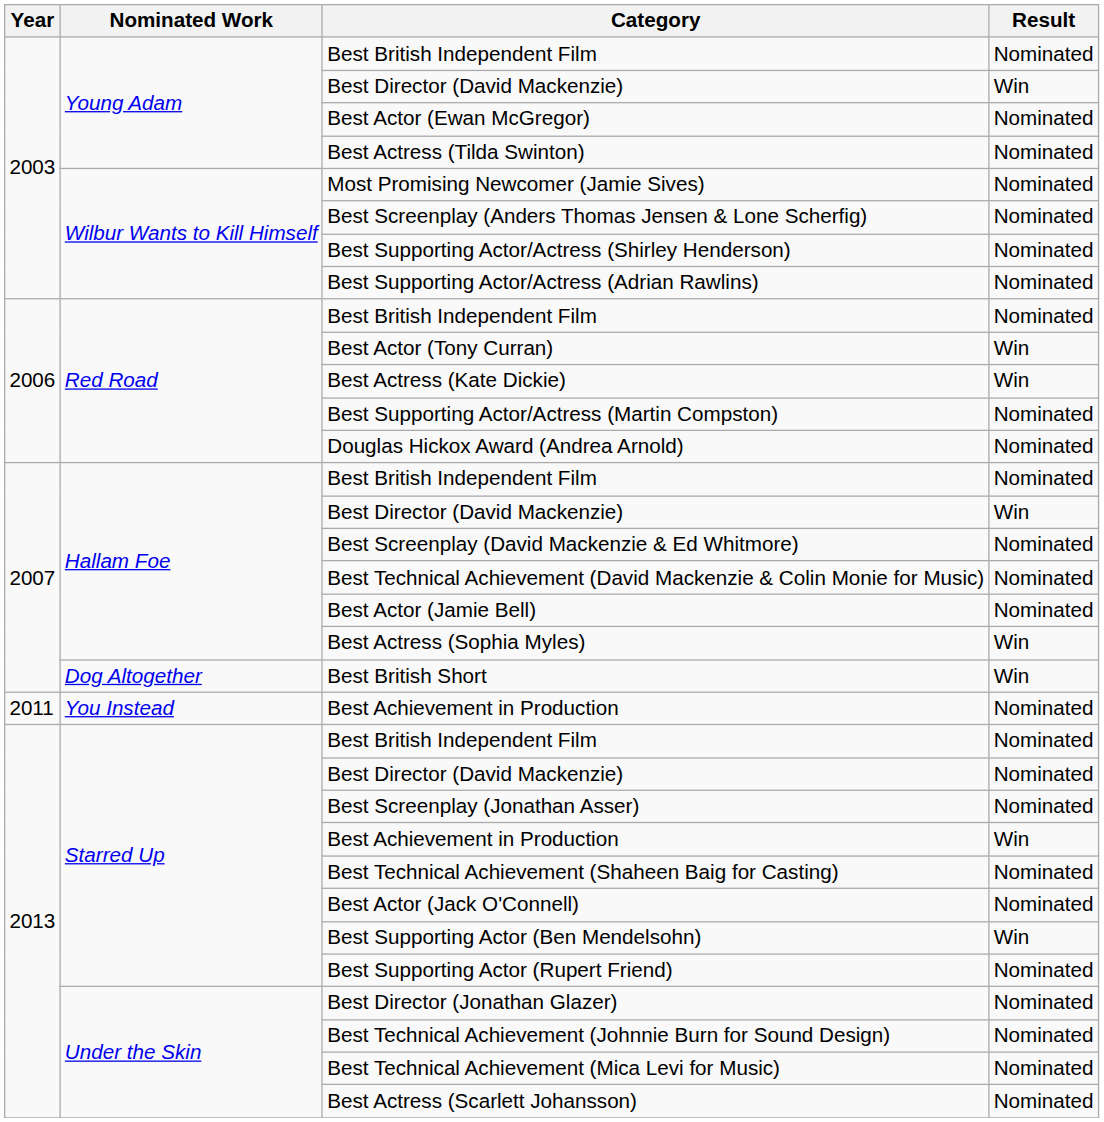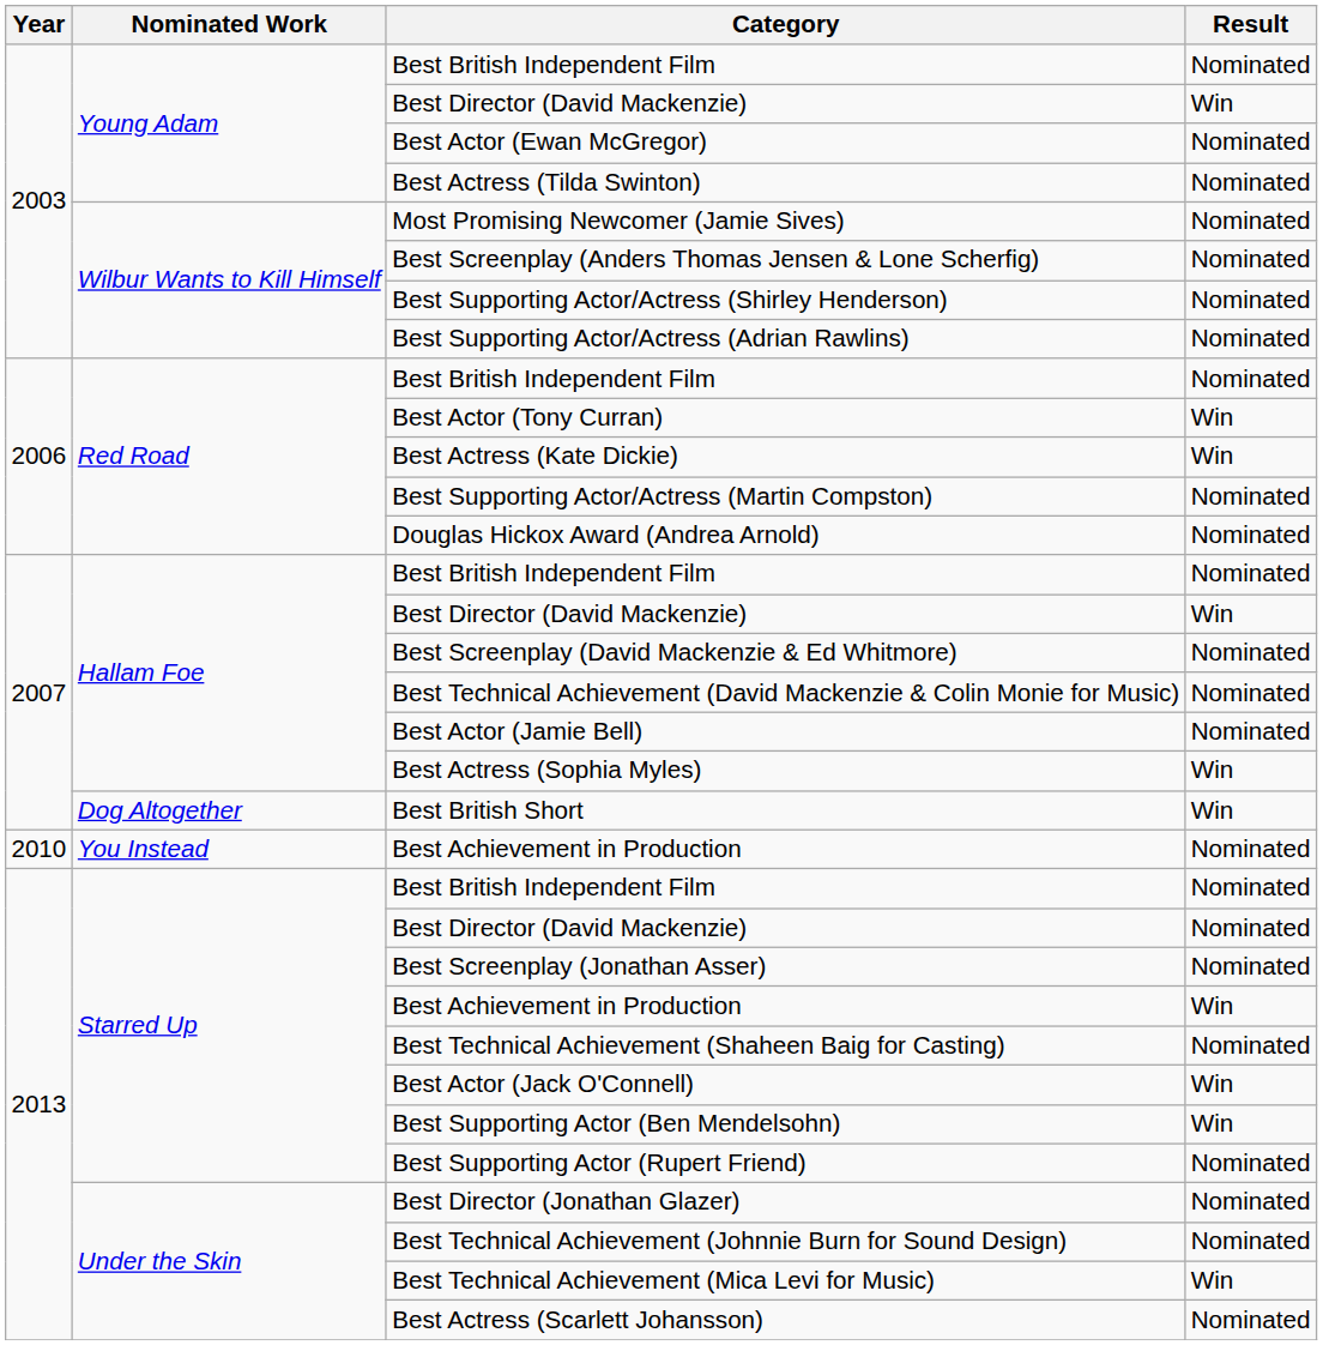You Instead / Best Achievement in Production | Year: 2011 -> 2010
Best Actor (Jack O'Connell) | Result: Nominated -> Win
Best Technical Achievement (Mica Levi for Music) | Result: Nominated -> Win
